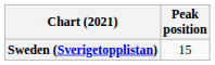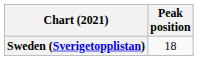Sweden (Sverigetopplistan) | Peak position: 15 -> 18
